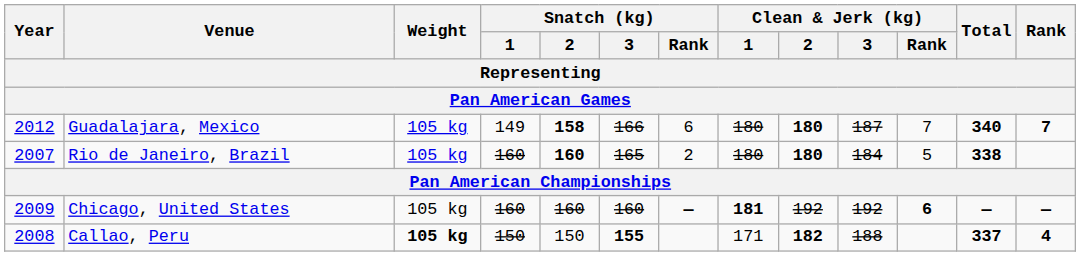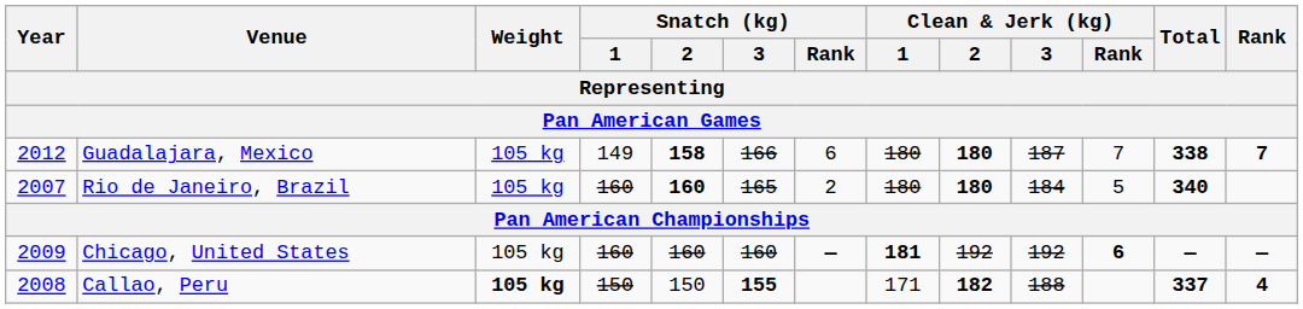Guadalajara, Mexico | Total: 340 -> 338
Rio de Janeiro, Brazil | Total: 338 -> 340
